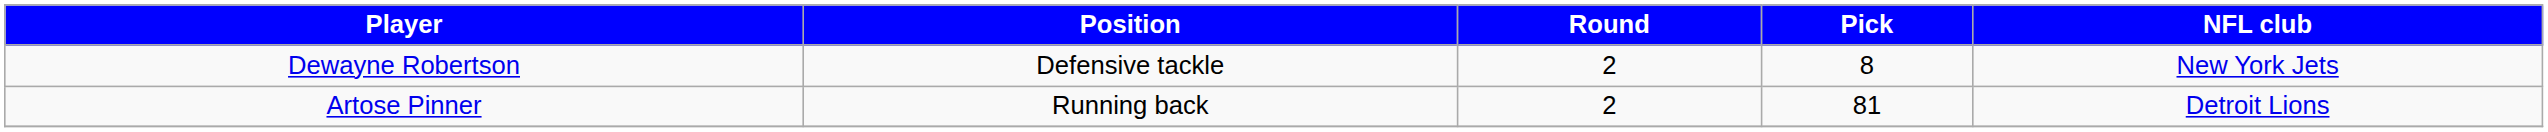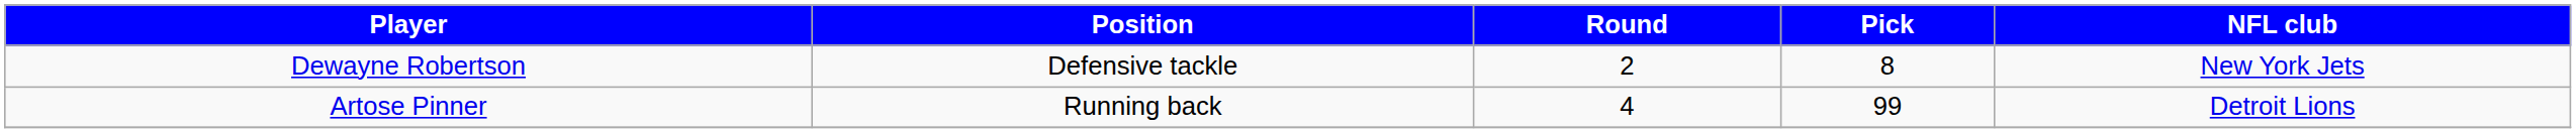Artose Pinner | Round: 2 -> 4
Artose Pinner | Pick: 81 -> 99
